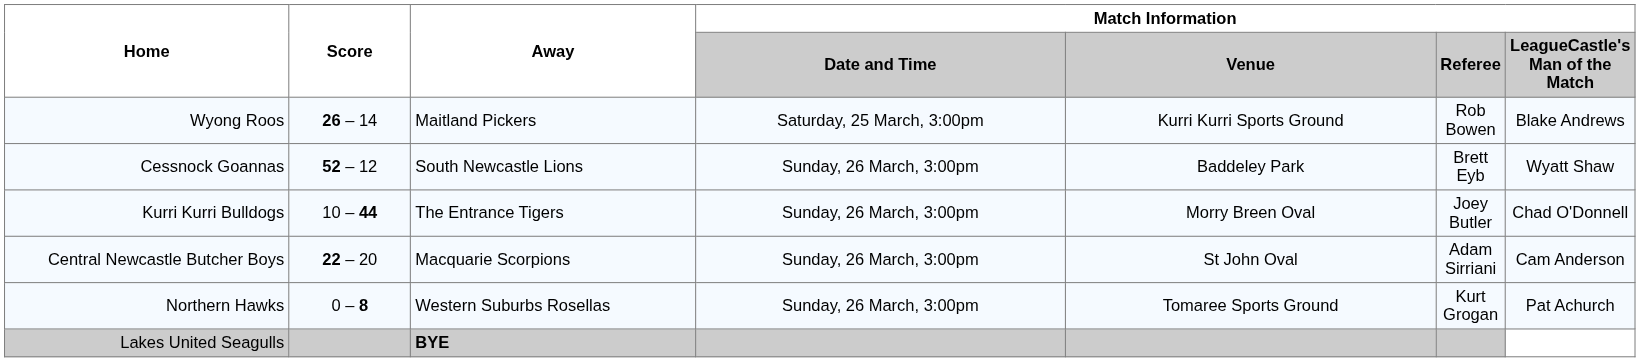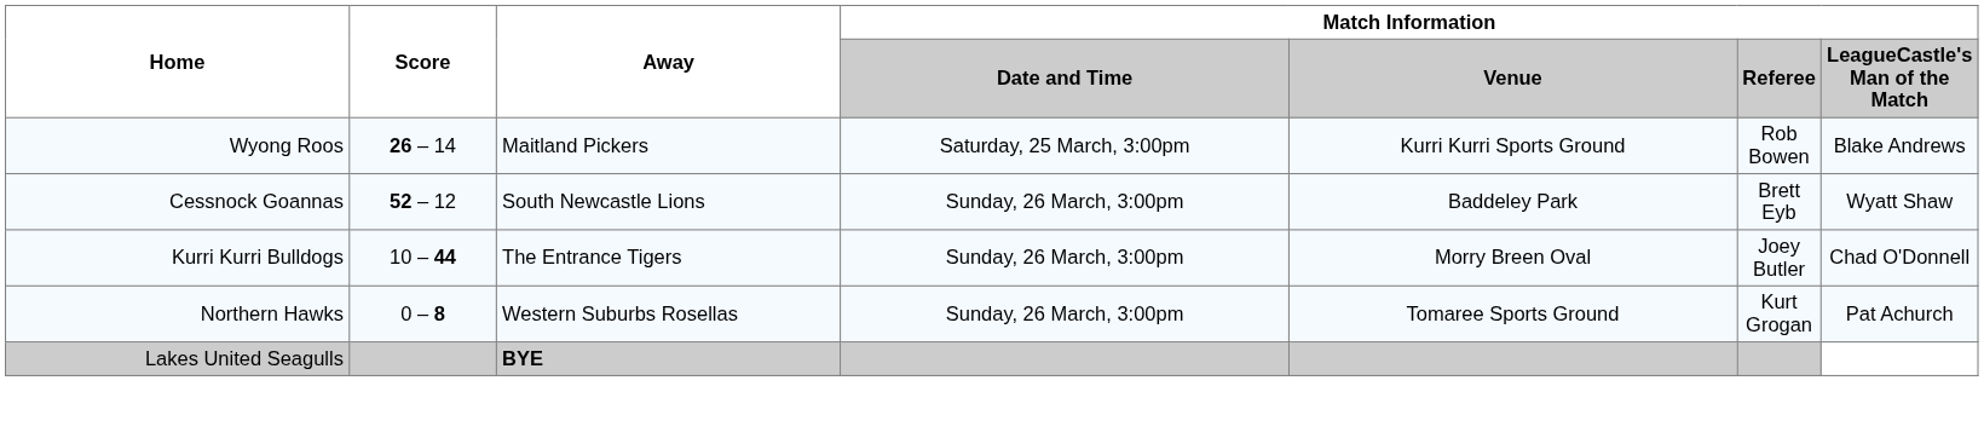- row: Central Newcastle Butcher Boys | 22 – 20 | Macquarie Scorpions | Sunday, 26 March, 3:00pm | St John Oval | Adam Sirriani | Cam Anderson
